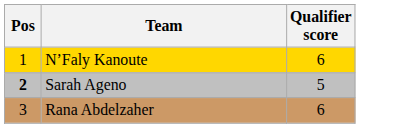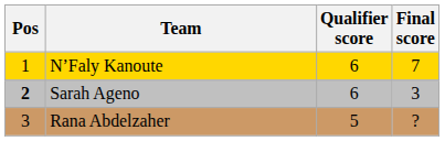+ column: Final score | 7 | 3 | ?
Sarah Ageno | Qualifier score: 5 -> 6
Rana Abdelzaher | Qualifier score: 6 -> 5
